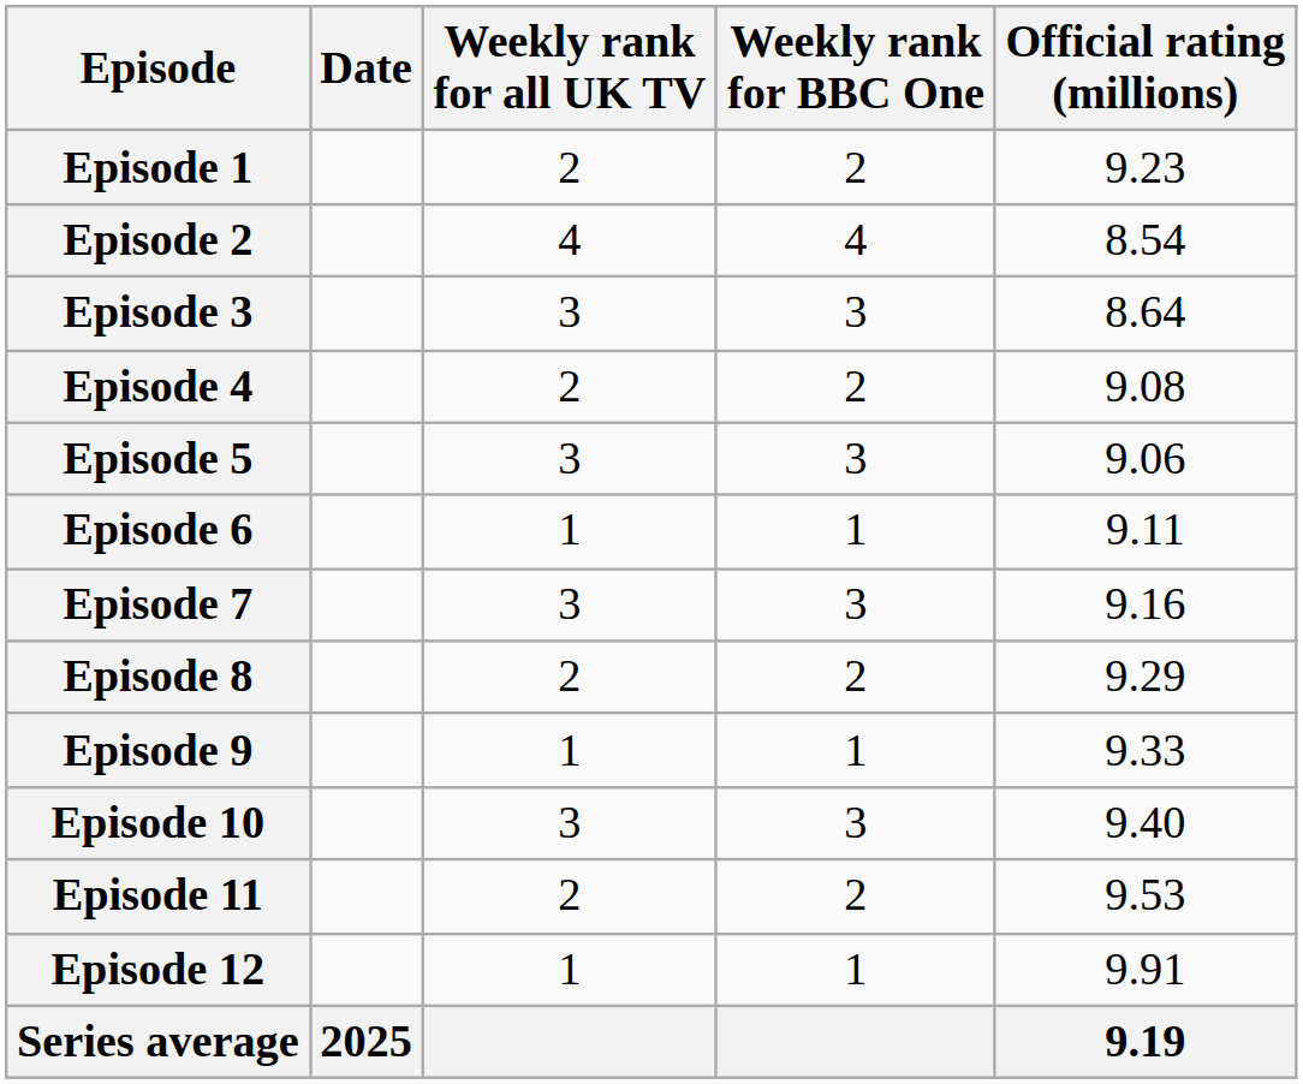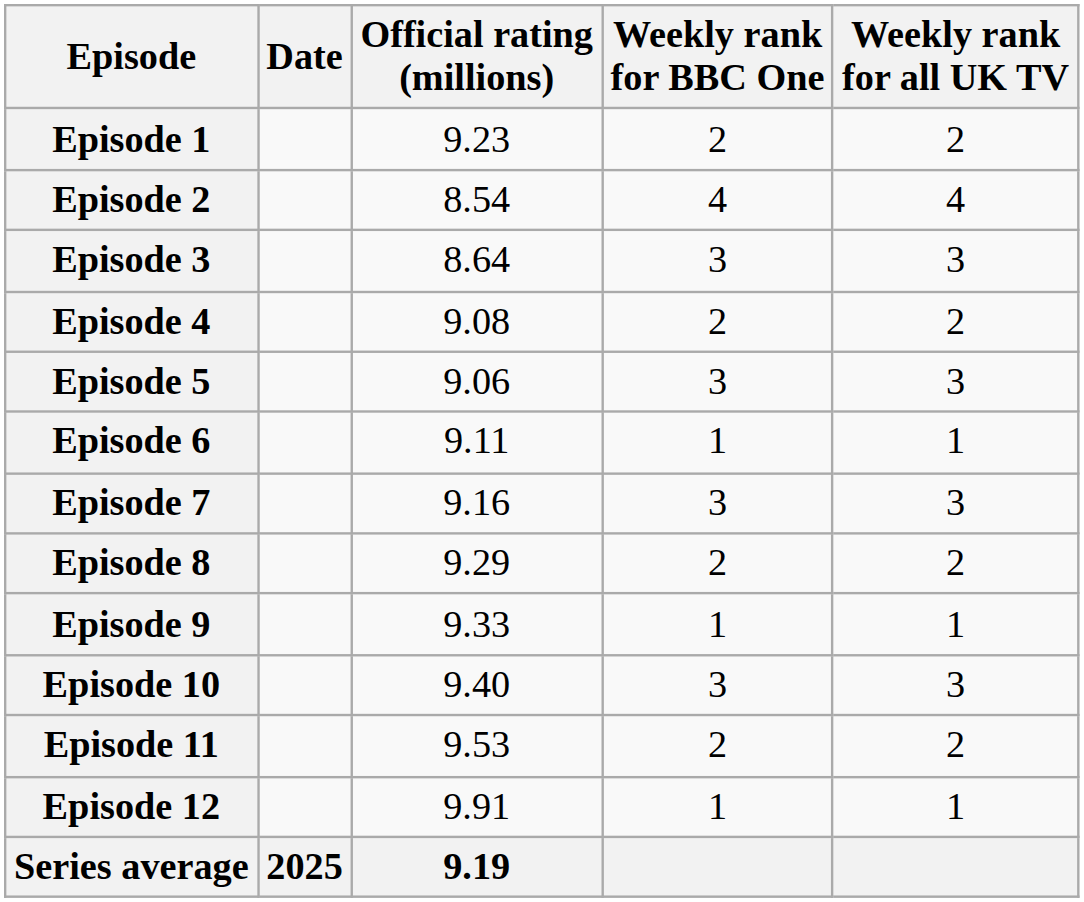columns swapped: Official rating (millions) <-> Weekly rank for all UK TV
